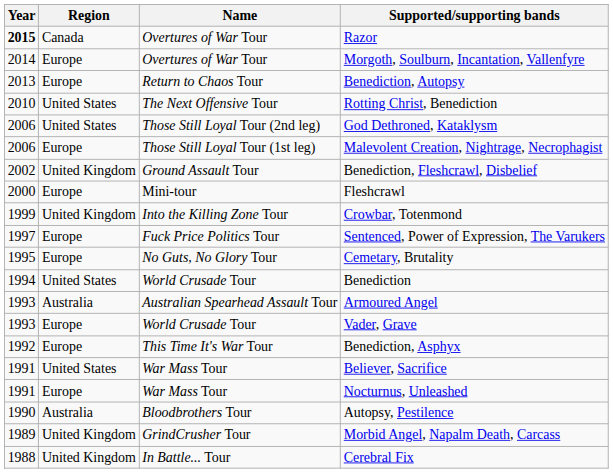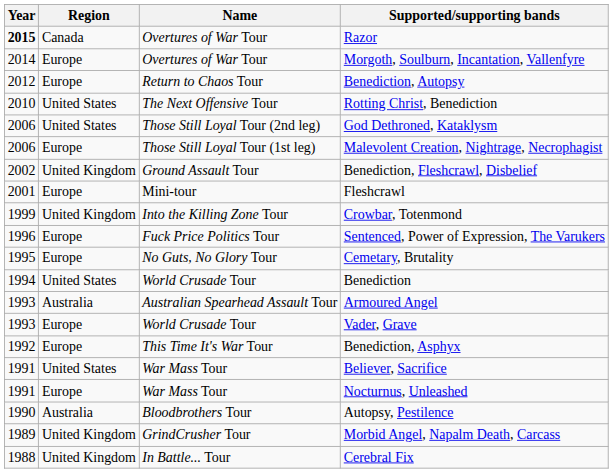Benediction, Autopsy | Year: 2013 -> 2012
Fleshcrawl | Year: 2000 -> 2001
Sentenced, Power of Expression, The Varukers | Year: 1997 -> 1996
